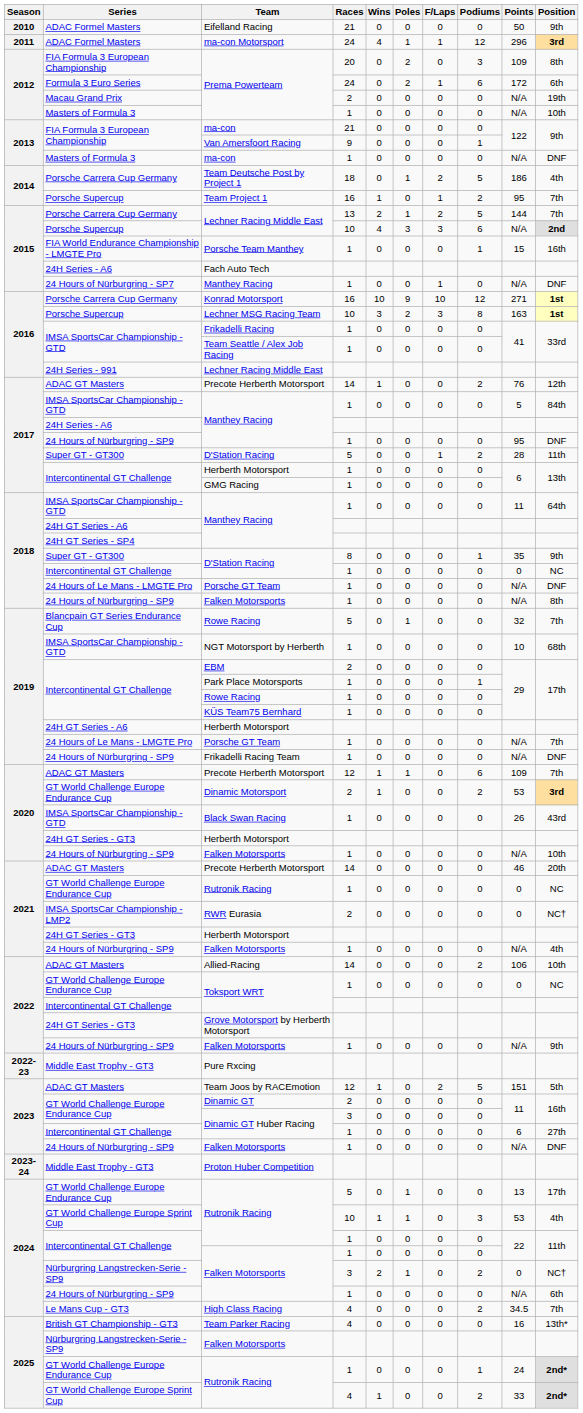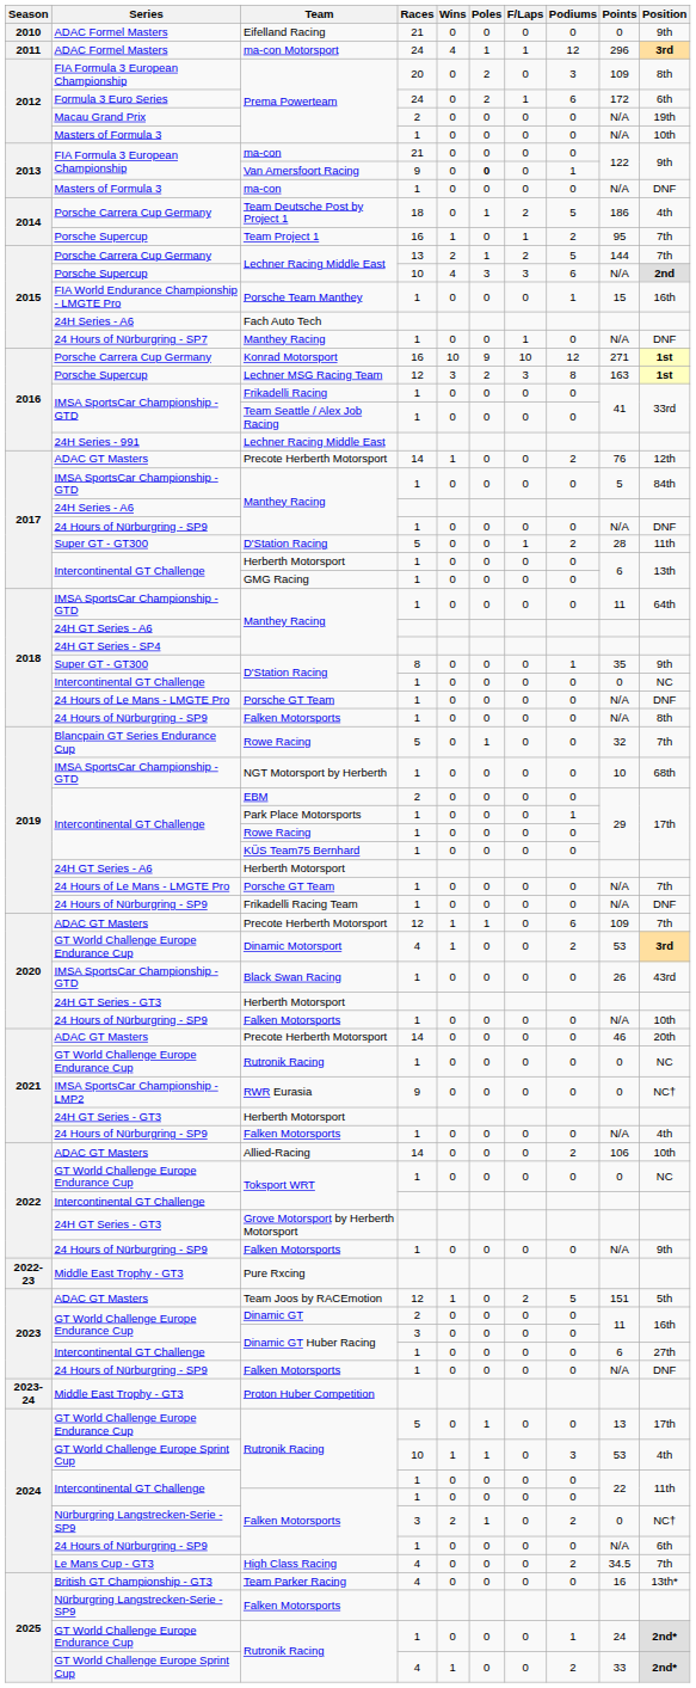Eifelland Racing | Points: 50 -> 0
Van Amersfoort Racing | Poles: normal -> bold
Lechner MSG Racing Team | Races: 10 -> 12
24 Hours of Nürburgring - SP9 / Manthey Racing | Points: 95 -> N/A
Dinamic Motorsport | Races: 2 -> 4
RWR Eurasia | Races: 2 -> 9
